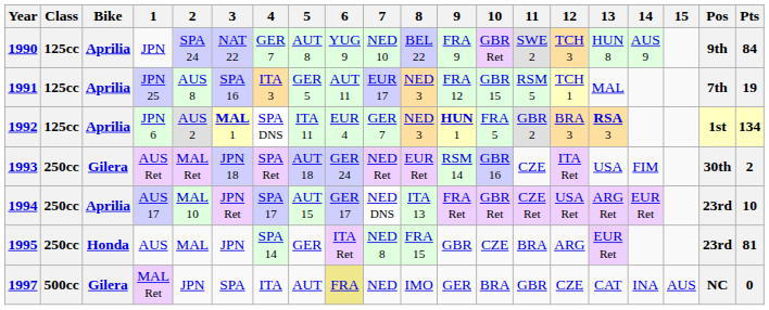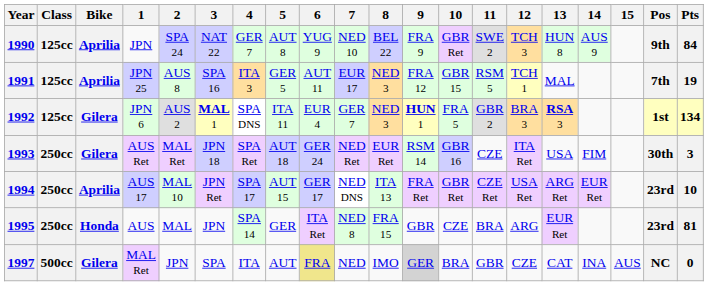1992 | Bike: Aprilia -> Gilera
1993 | Pts: 2 -> 3
1997 | 9: no background -> lightgrey background
